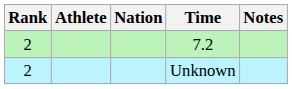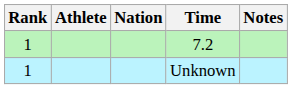7.2 | Rank: 2 -> 1
Unknown | Rank: 2 -> 1
